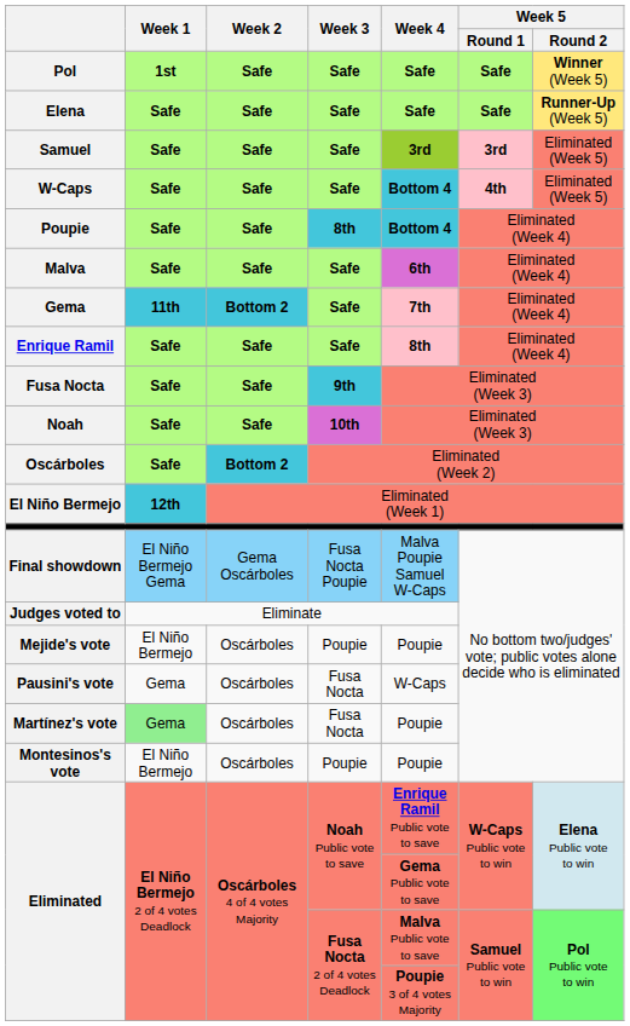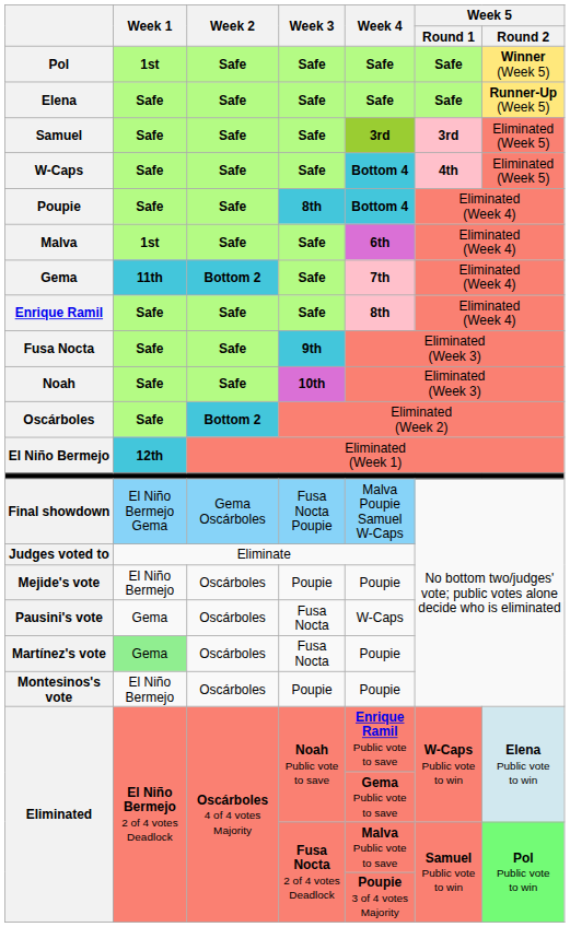Malva | Week 1: Safe -> 1st
